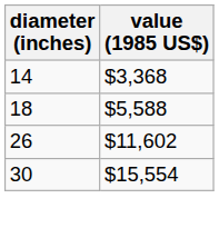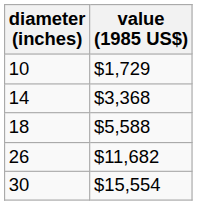+ row: 10 | $1,729
26 | value (1985 US$): $11,602 -> $11,682
